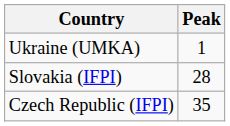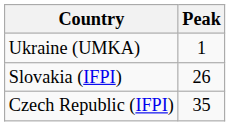Slovakia (IFPI) | Peak: 28 -> 26
